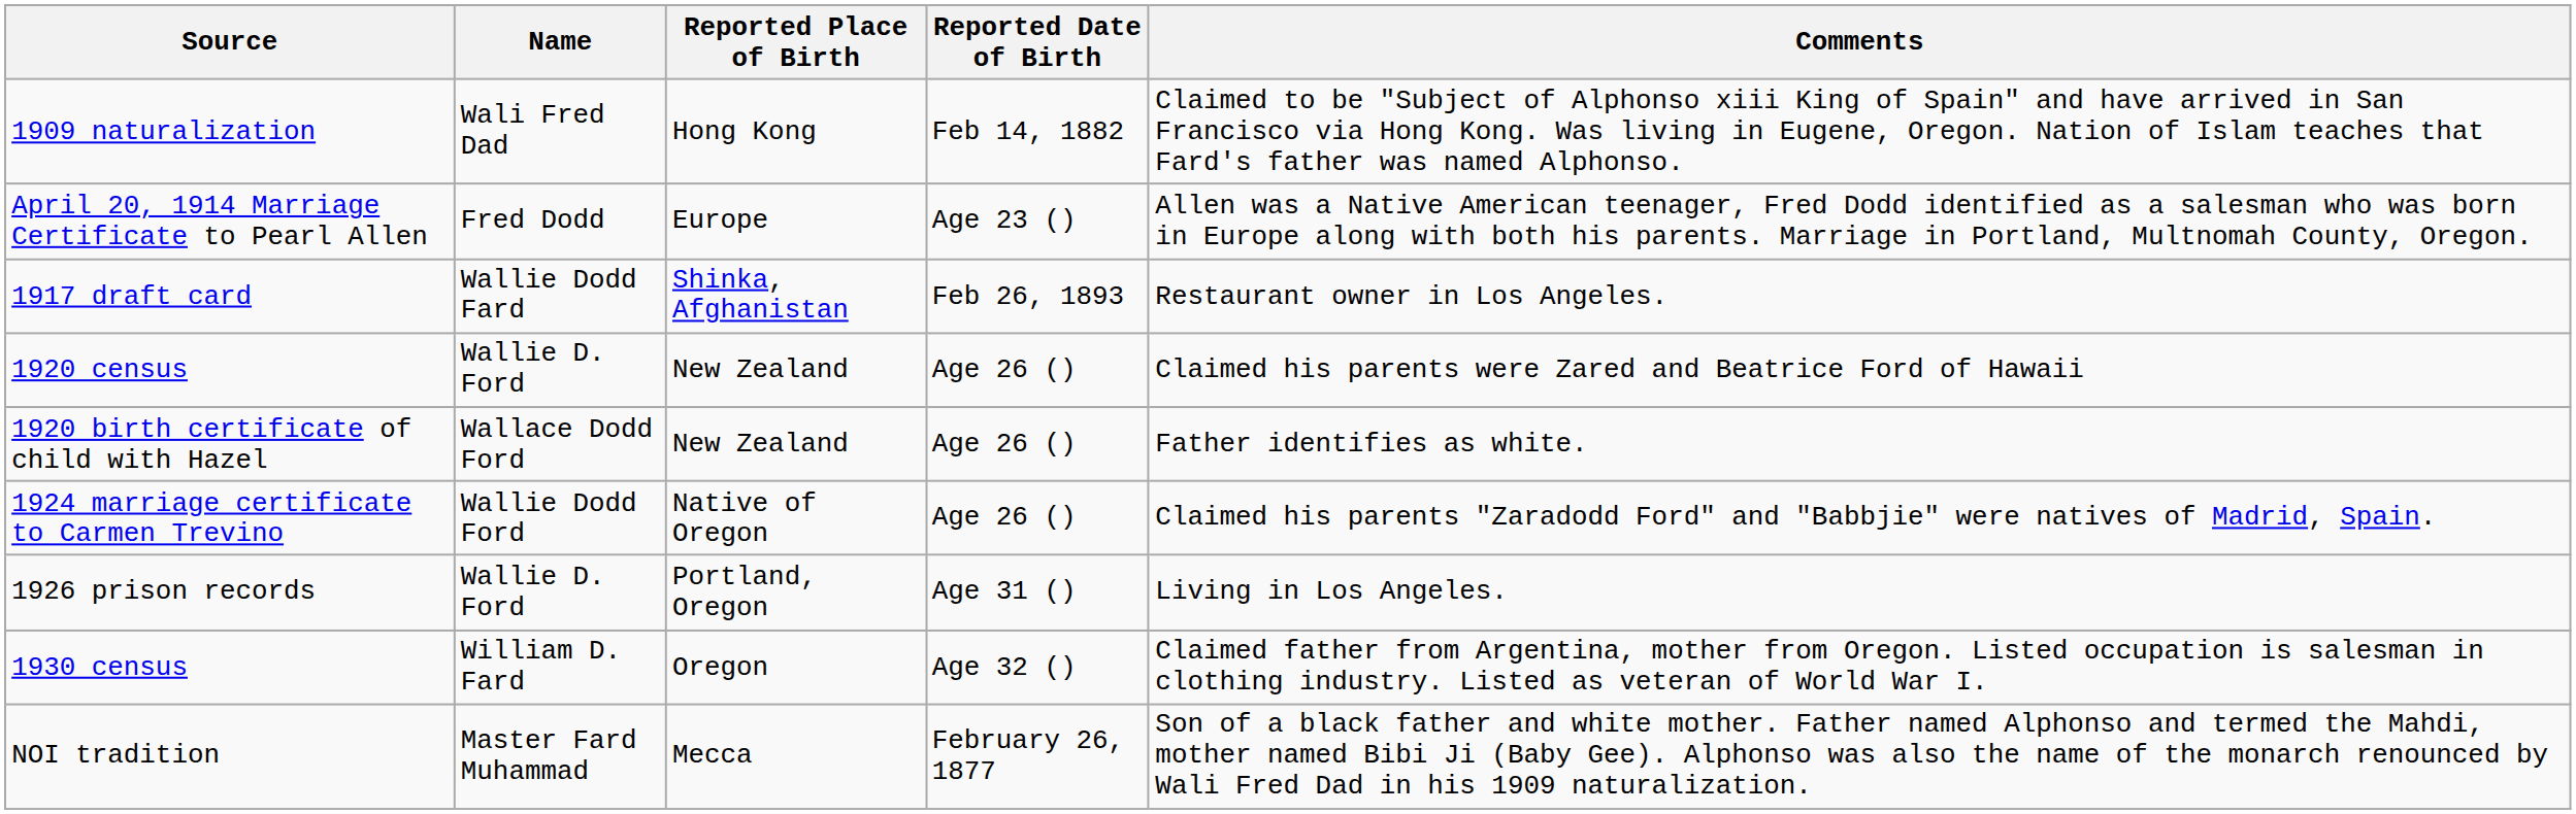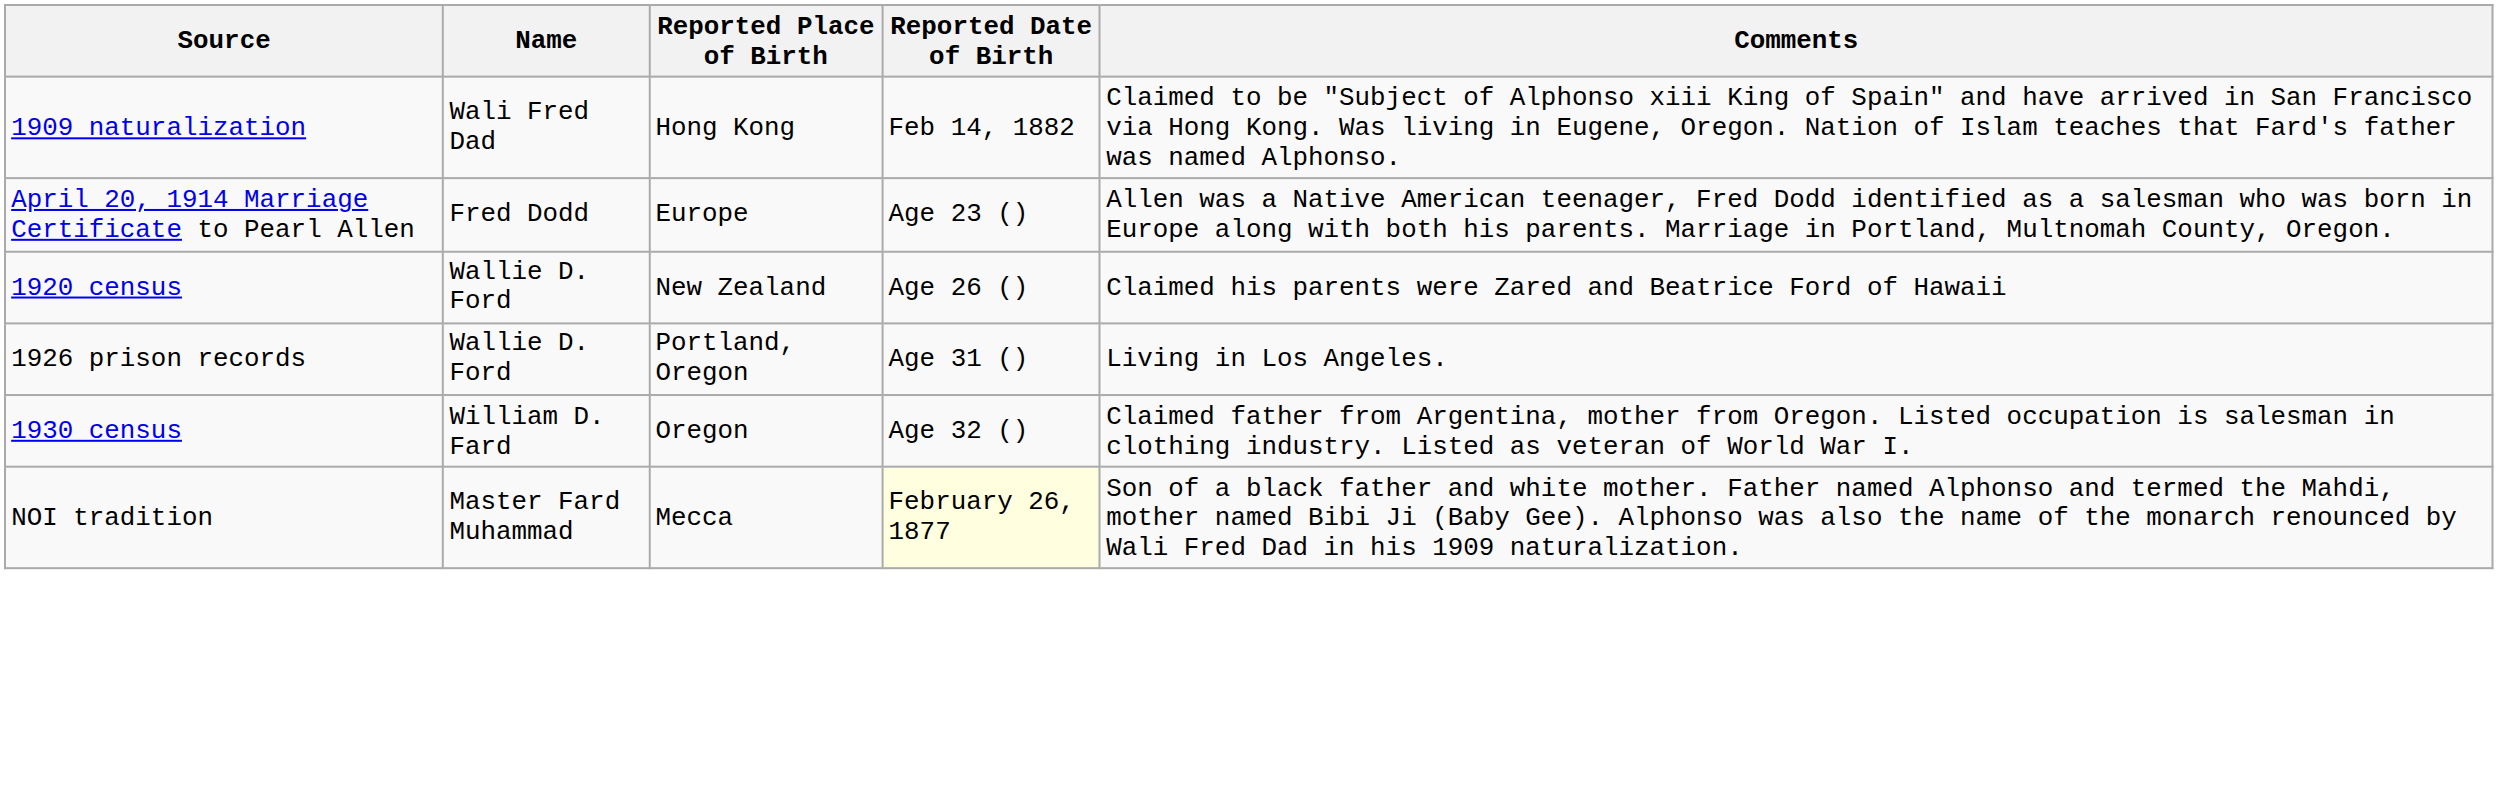- row: 1917 draft card | Wallie Dodd Fard | Shinka, Afghanistan | Feb 26, 1893 | Restaurant owner in Los Angeles.
- row: 1920 birth certificate of child with Hazel | Wallace Dodd Ford | New Zealand | Age 26 () | Father identifies as white.
- row: 1924 marriage certificate to Carmen Trevino | Wallie Dodd Ford | Native of Oregon | Age 26 () | Claimed his parents "Zaradodd Ford" and "Babbjie" were natives of Madrid, Spain.
NOI tradition | Reported Date of Birth: no background -> lightyellow background
